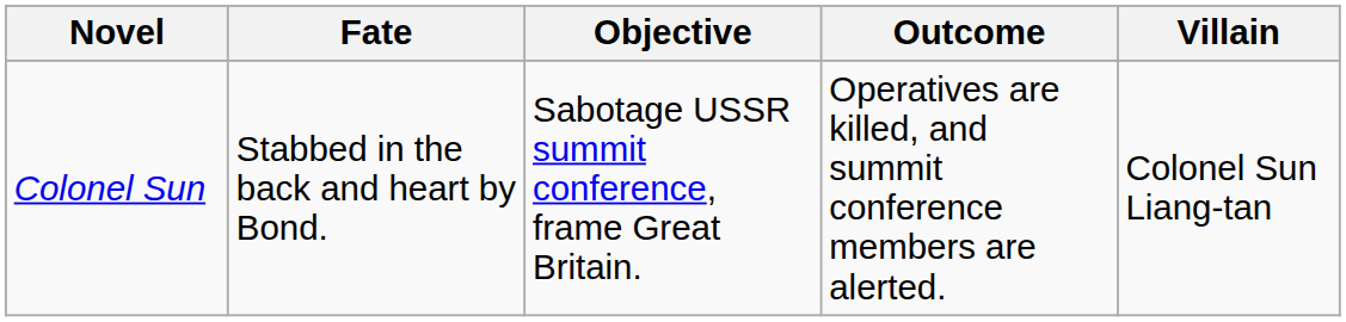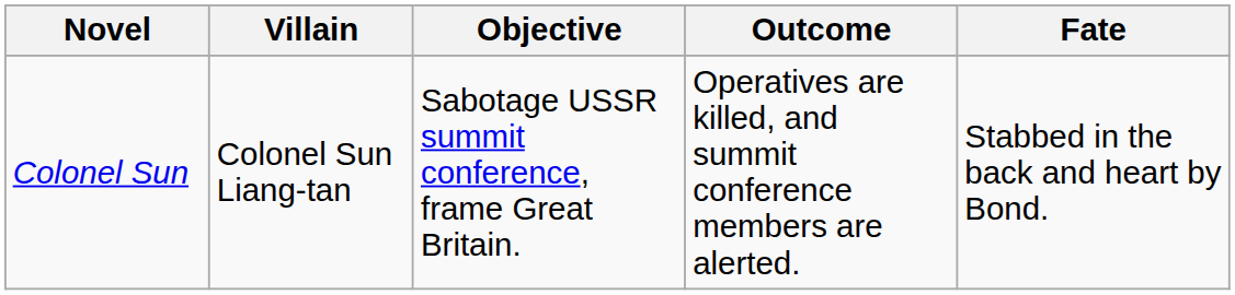columns swapped: Villain <-> Fate
